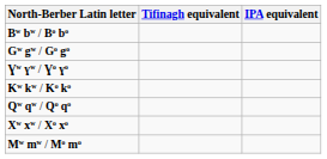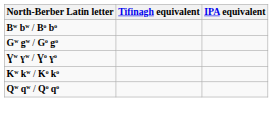- row: Xʷ xʷ / Xᵒ xᵒ
- row: Mʷ mʷ / Mᵒ mᵒ
